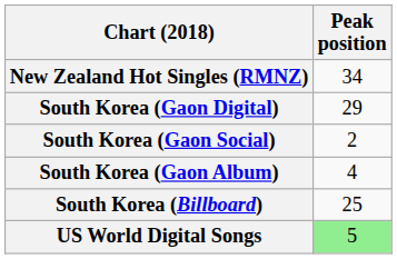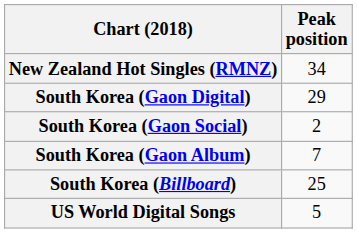South Korea (Gaon Album) | Peak position: 4 -> 7
US World Digital Songs | Peak position: lightgreen background -> no background
